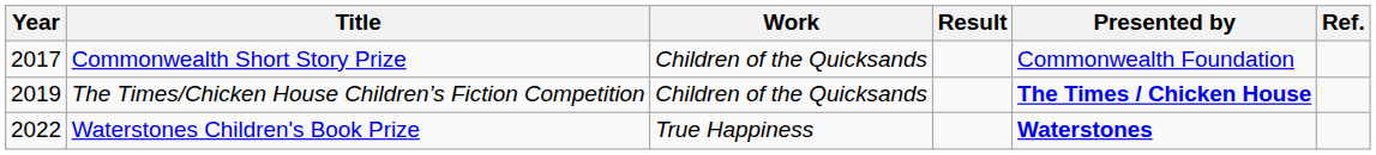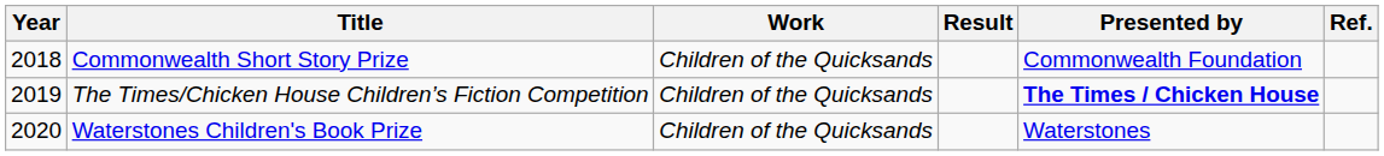Commonwealth Short Story Prize | Year: 2017 -> 2018
Waterstones Children's Book Prize | Year: 2022 -> 2020
Waterstones Children's Book Prize | Work: True Happiness -> Children of the Quicksands
Waterstones Children's Book Prize | Presented by: bold -> normal
